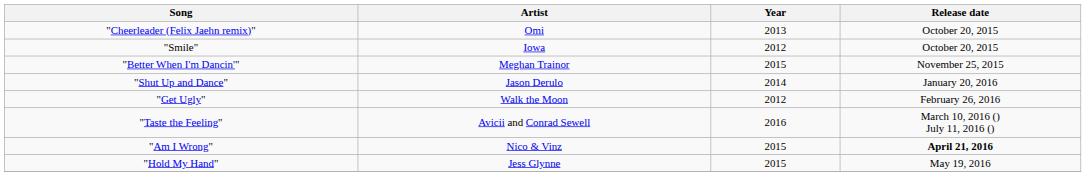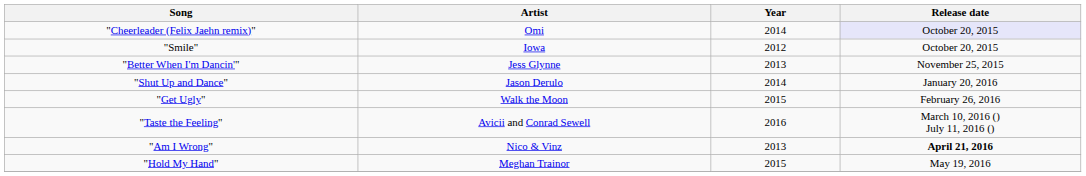"Cheerleader (Felix Jaehn remix)" | Year: 2013 -> 2014
"Cheerleader (Felix Jaehn remix)" | Release date: no background -> lavender background
"Better When I'm Dancin'" | Artist: Meghan Trainor -> Jess Glynne
"Better When I'm Dancin'" | Year: 2015 -> 2013
"Get Ugly" | Year: 2012 -> 2015
"Am I Wrong" | Year: 2015 -> 2013
"Hold My Hand" | Artist: Jess Glynne -> Meghan Trainor
